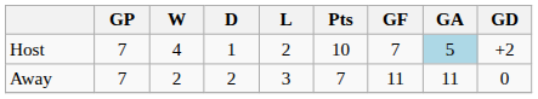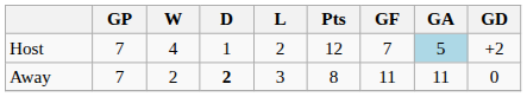Host | Pts: 10 -> 12
Away | D: normal -> bold
Away | Pts: 7 -> 8
